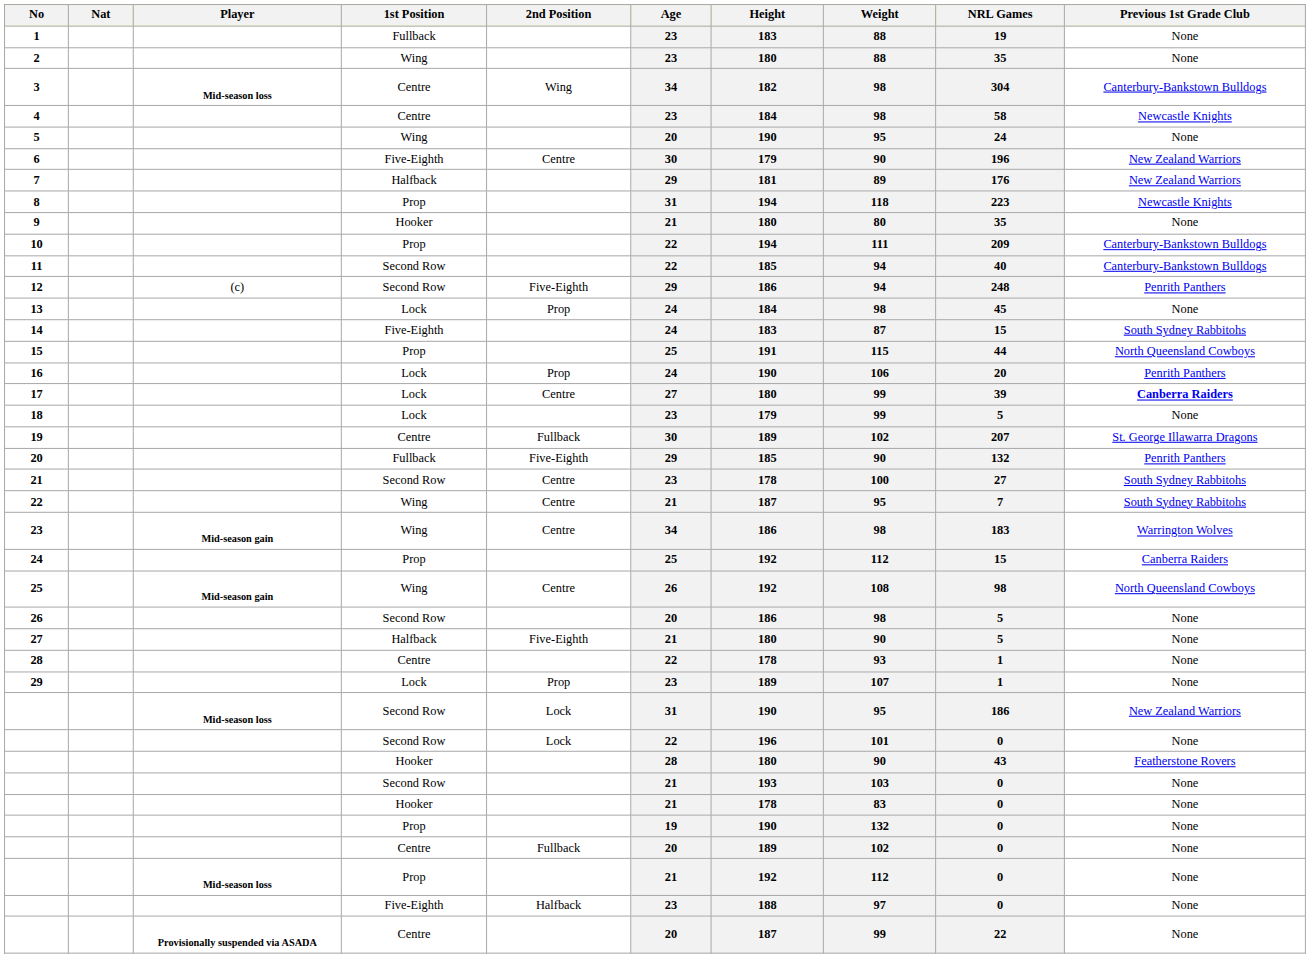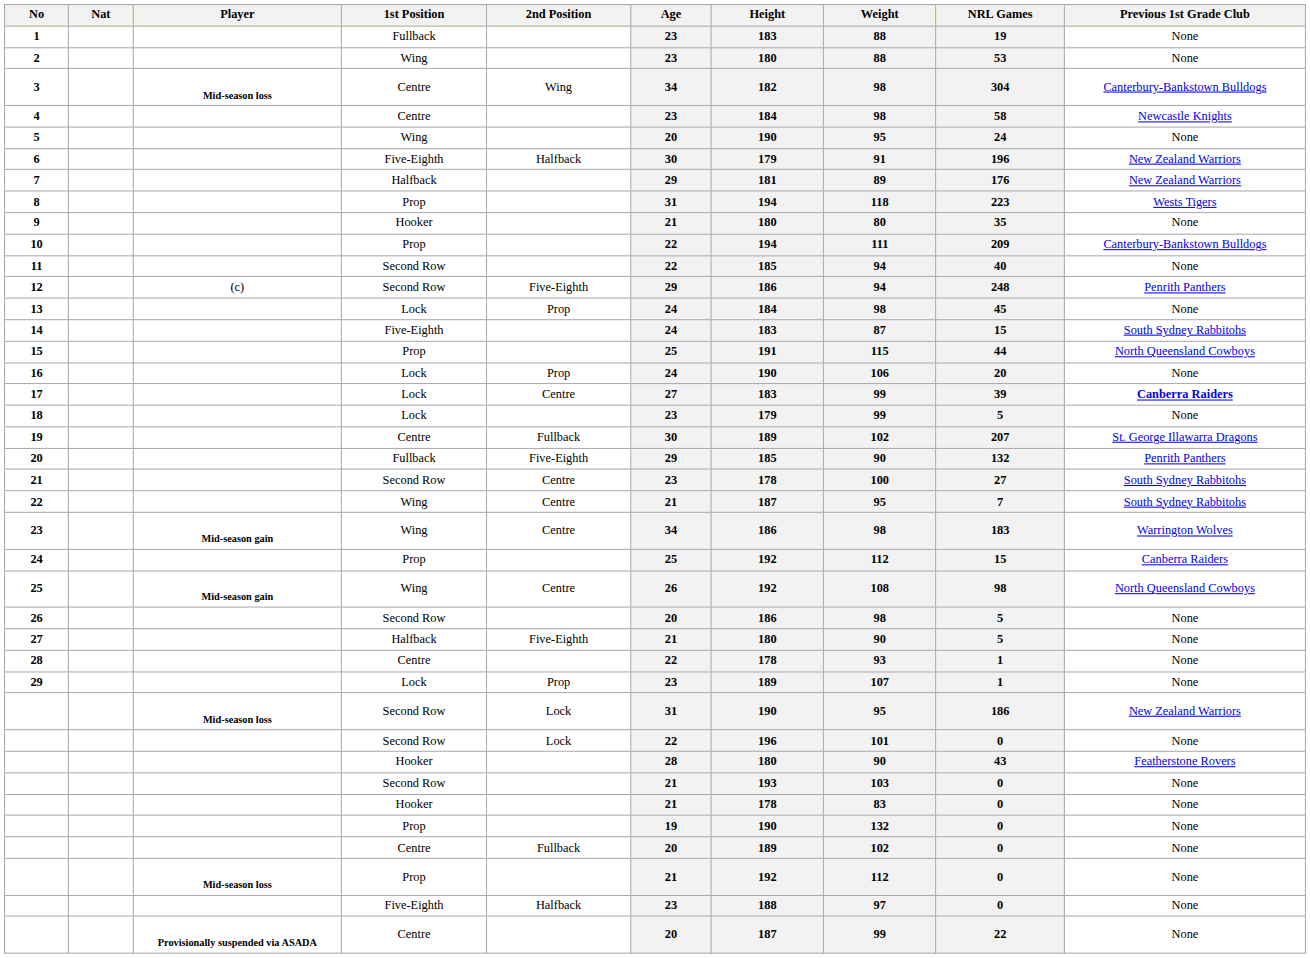2 | NRL Games: 35 -> 53
6 | 2nd Position: Centre -> Halfback
6 | Weight: 90 -> 91
8 | Previous 1st Grade Club: Newcastle Knights -> Wests Tigers
11 | Previous 1st Grade Club: Canterbury-Bankstown Bulldogs -> None
16 | Previous 1st Grade Club: Penrith Panthers -> None
17 | Height: 180 -> 183
